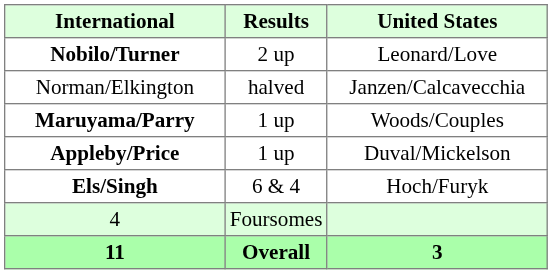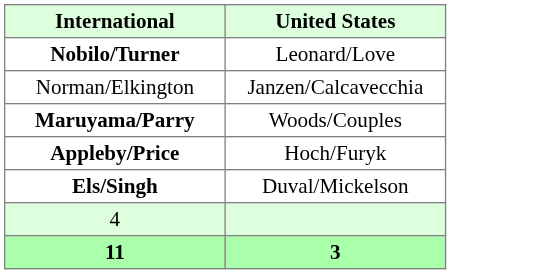- column: Results | 2 up | halved | 1 up | 1 up | 6 & 4 | Foursomes | Overall
Appleby/Price | United States: Duval/Mickelson -> Hoch/Furyk
Els/Singh | United States: Hoch/Furyk -> Duval/Mickelson
